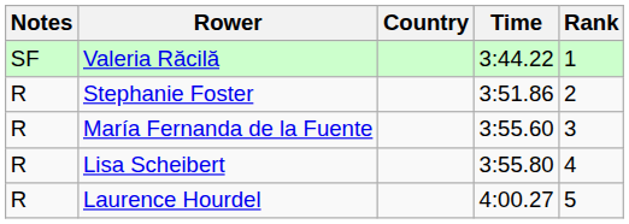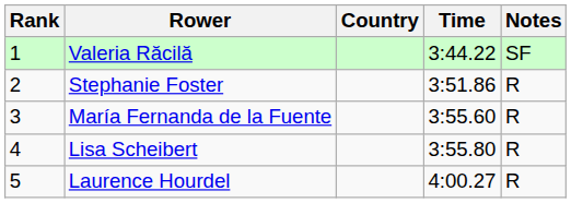columns swapped: Rank <-> Notes
